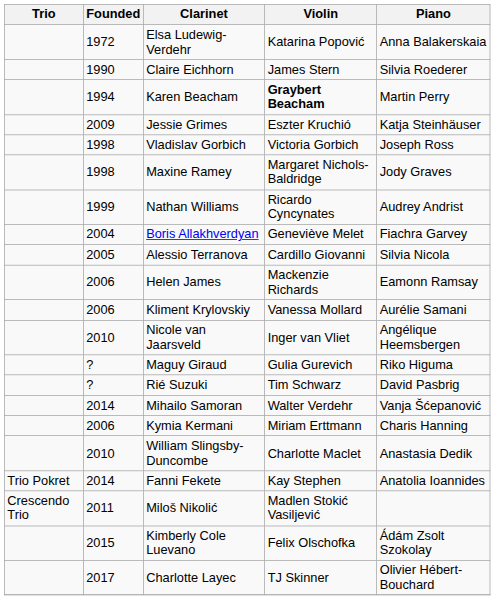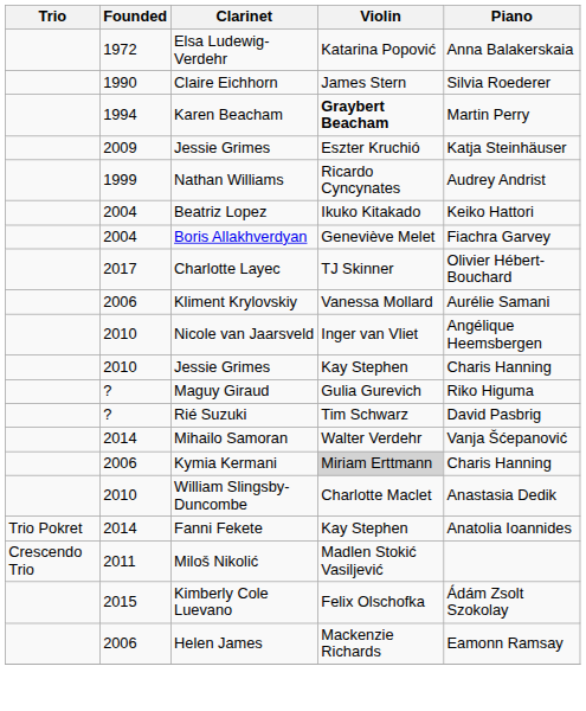- row: 1998 | Vladislav Gorbich | Victoria Gorbich | Joseph Ross
- row: 1998 | Maxine Ramey | Margaret Nichols-Baldridge | Jody Graves
+ row: 2004 | Beatriz Lopez | Ikuko Kitakado | Keiko Hattori
- row: 2005 | Alessio Terranova | Cardillo Giovanni | Silvia Nicola
rows swapped: Helen James <-> Charlotte Layec
+ row: 2010 | Jessie Grimes | Kay Stephen | Charis Hanning
Kymia Kermani | Violin: no background -> lightgrey background
